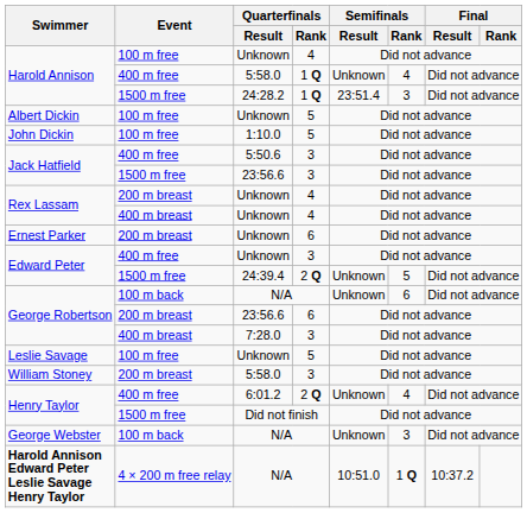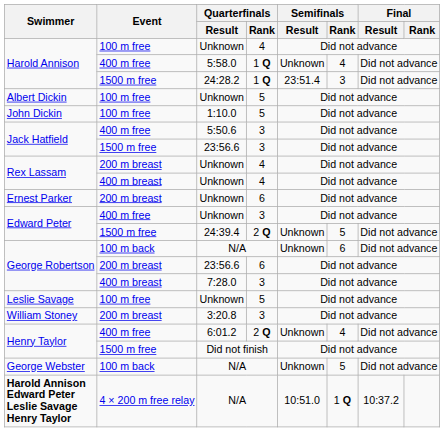William Stoney | Quarterfinals / Result: 5:58.0 -> 3:20.8
George Webster | Semifinals / Rank: 3 -> 5
